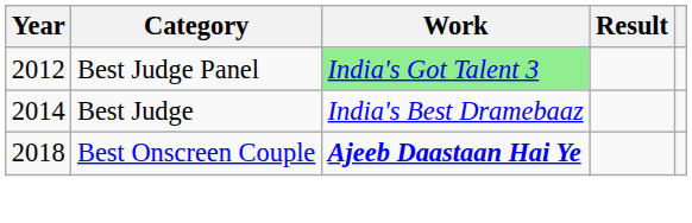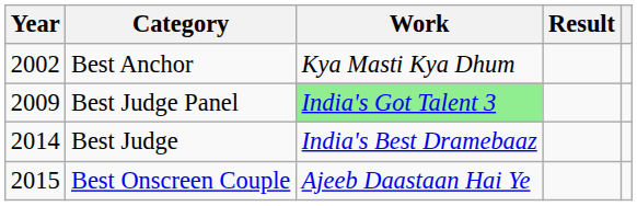+ row: 2002 | Best Anchor | Kya Masti Kya Dhum
Best Judge Panel | Year: 2012 -> 2009
Best Onscreen Couple | Year: 2018 -> 2015
Best Onscreen Couple | Work: bold -> normal
